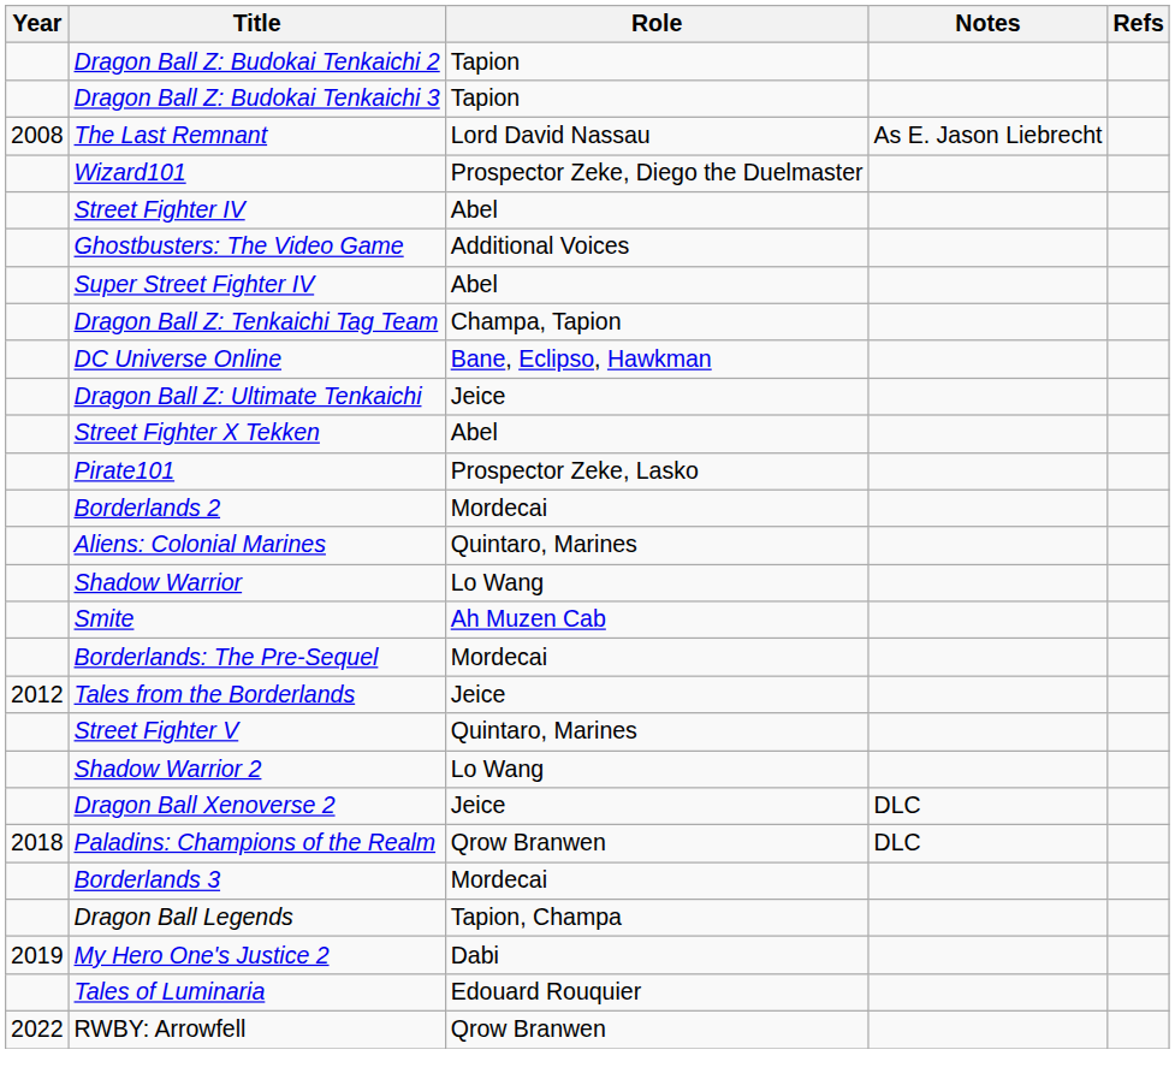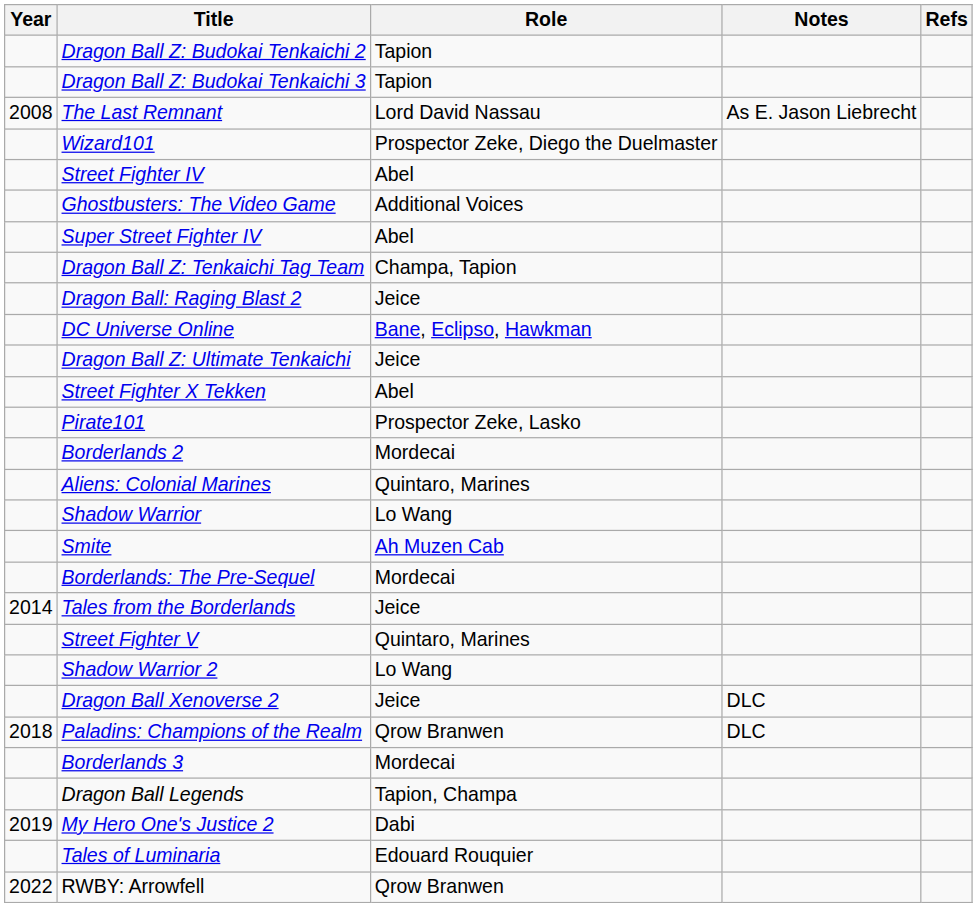+ row: Dragon Ball: Raging Blast 2 | Jeice
Tales from the Borderlands | Year: 2012 -> 2014
